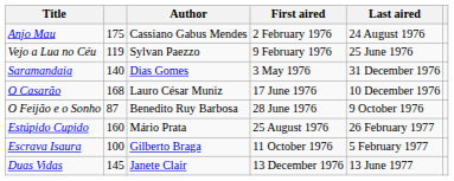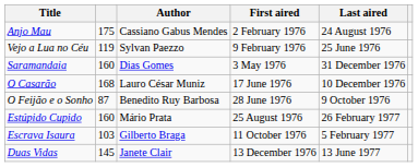Saramandaia | column 2: 140 -> 160
Escrava Isaura | column 2: 100 -> 103
